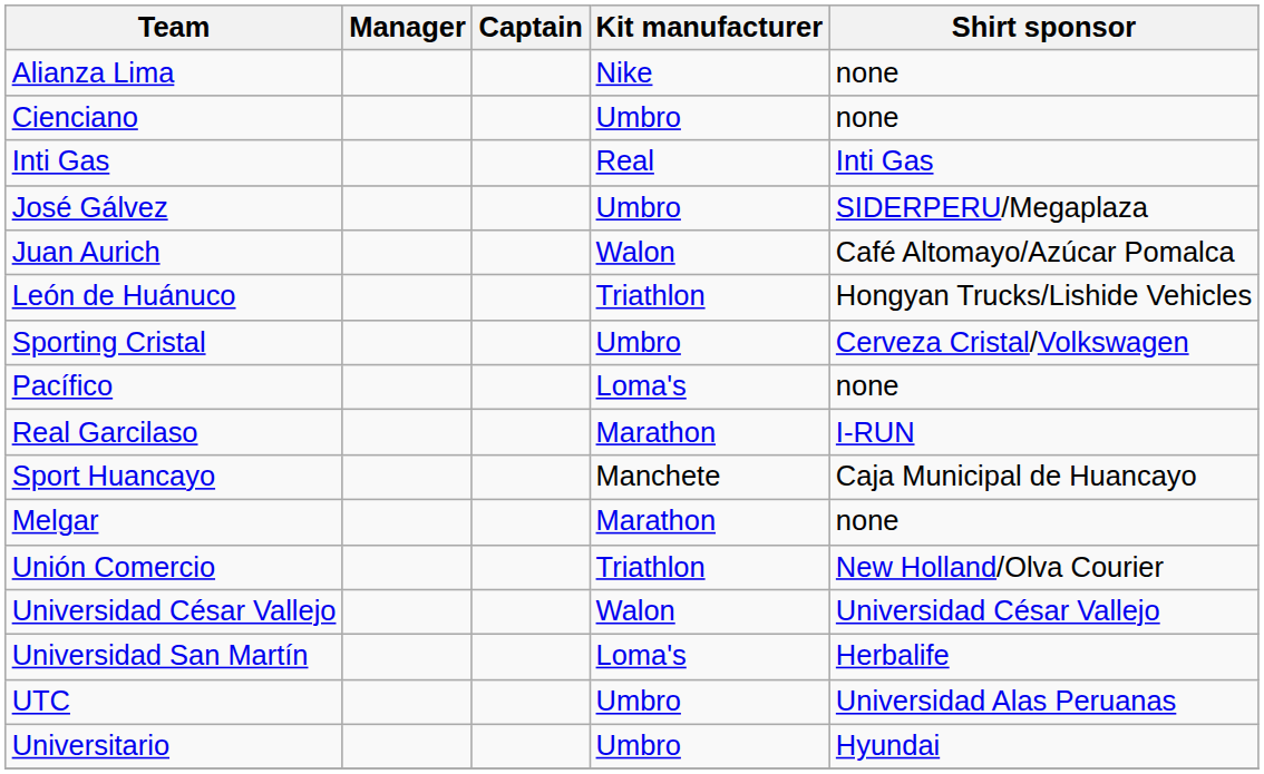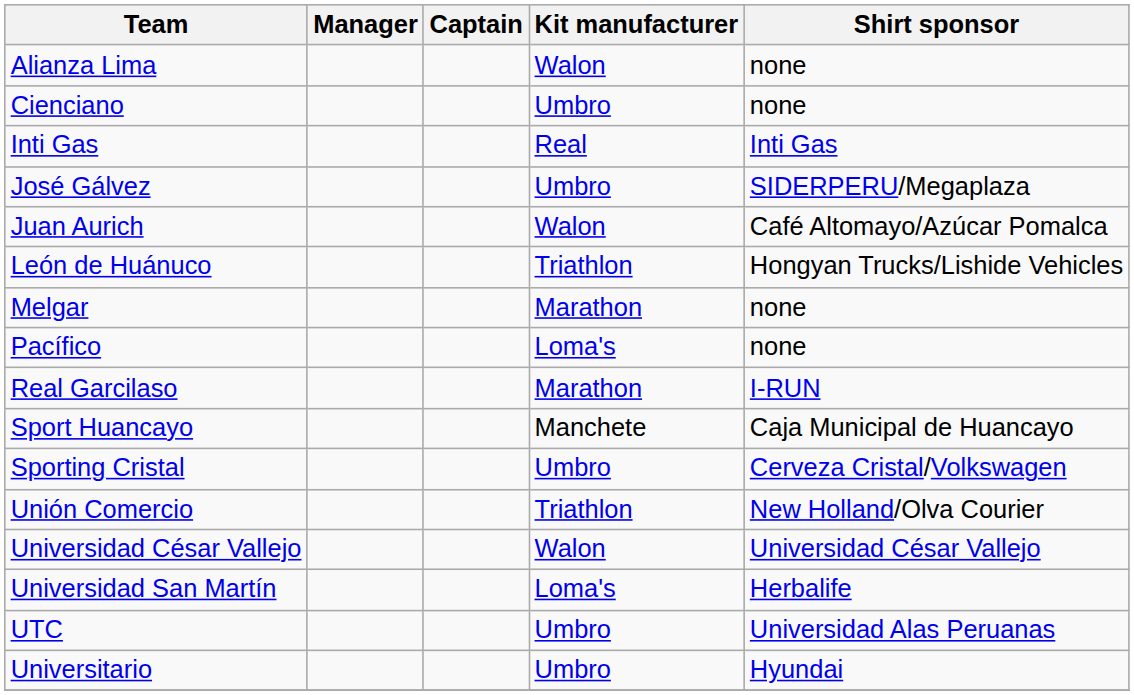Alianza Lima | Kit manufacturer: Nike -> Walon
rows swapped: Melgar <-> Sporting Cristal
